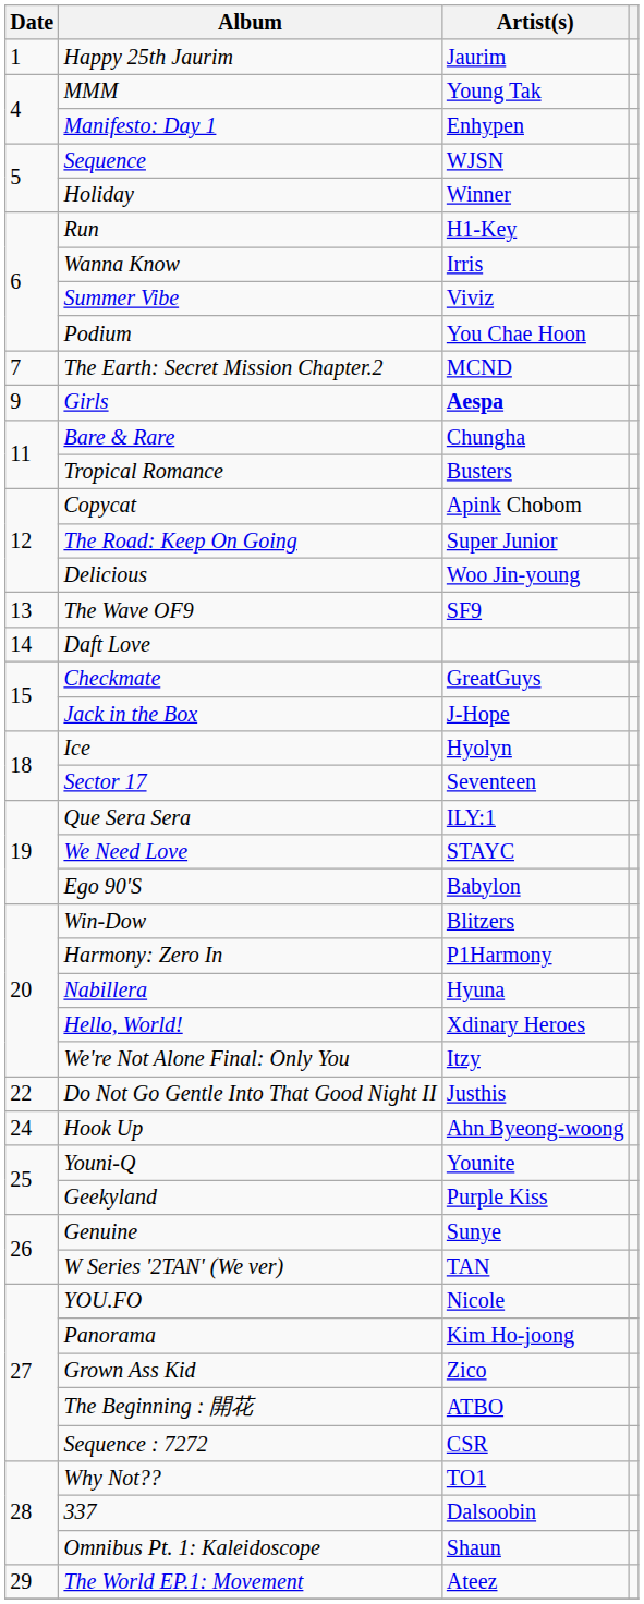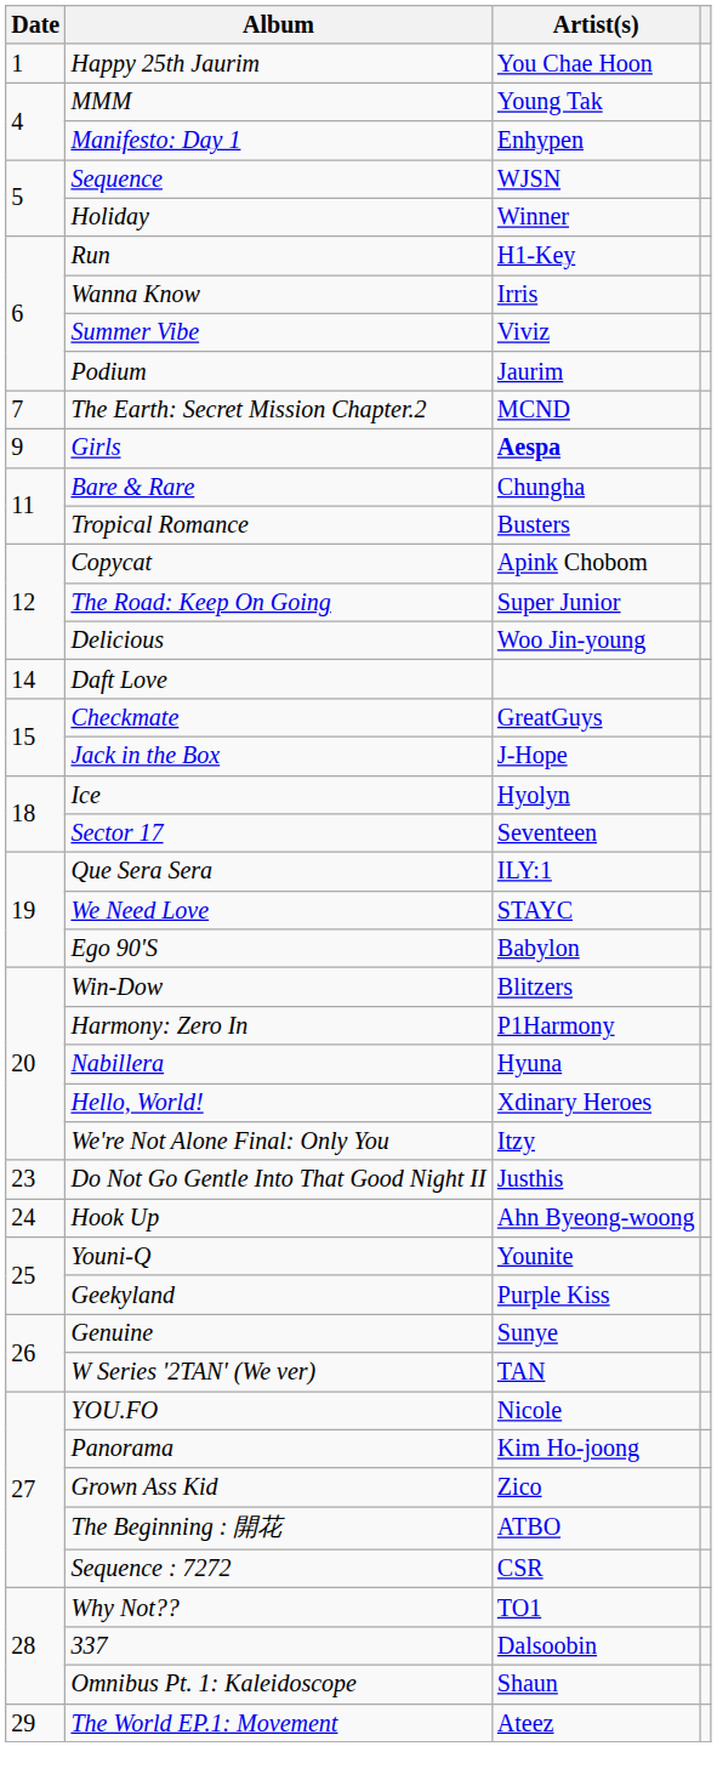Happy 25th Jaurim | Artist(s): Jaurim -> You Chae Hoon
Podium | Artist(s): You Chae Hoon -> Jaurim
- row: 13 | The Wave OF9 | SF9
Do Not Go Gentle Into That Good Night II | Date: 22 -> 23
